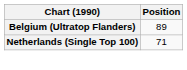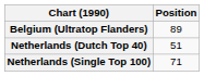+ row: Netherlands (Dutch Top 40) | 51
